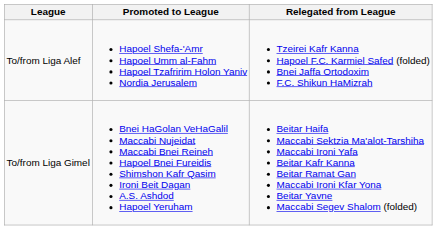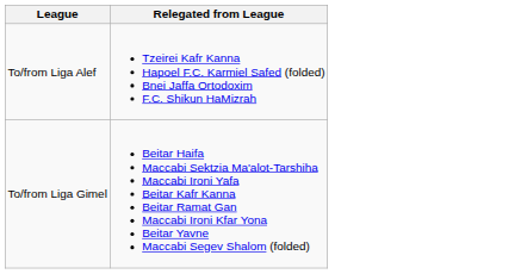- column: Promoted to League | Hapoel Shefa-'Amr Hapoel Umm al-Fahm Hapoel Tzafririm Holon Yaniv Nordia Jerusalem | Bnei HaGolan VeHaGalil Maccabi Nujeidat Maccabi Bnei Reineh Hapoel Bnei Fureidis Shimshon Kafr Qasim Ironi Beit Dagan A.S. Ashdod Hapoel Yeruham
